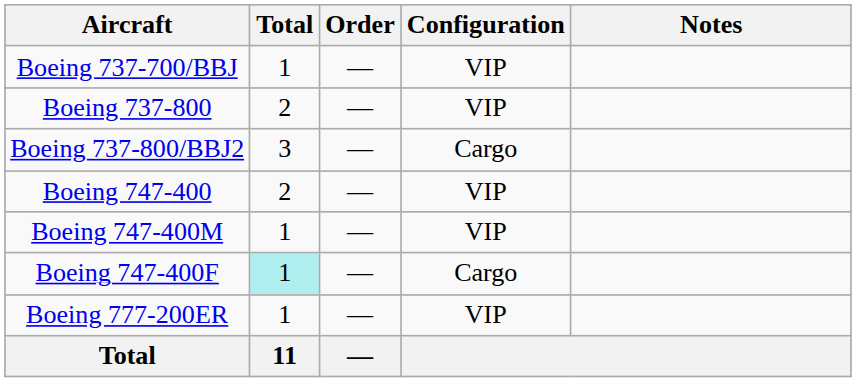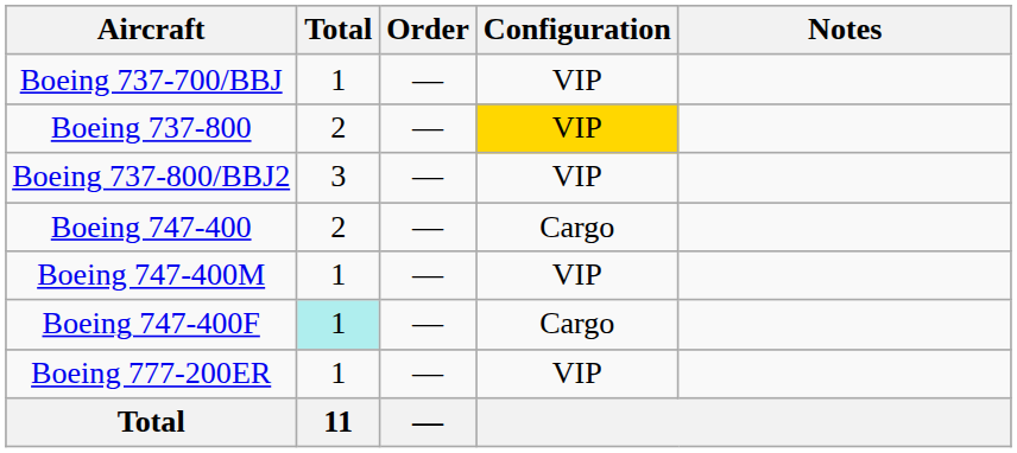Boeing 737-800 | Configuration: no background -> gold background
Boeing 737-800/BBJ2 | Configuration: Cargo -> VIP
Boeing 747-400 | Configuration: VIP -> Cargo
